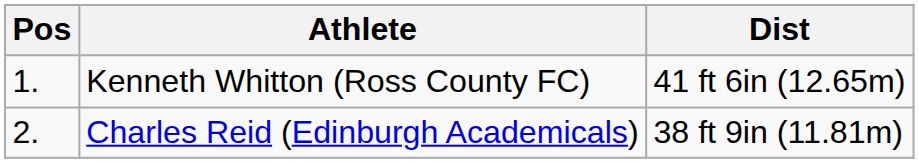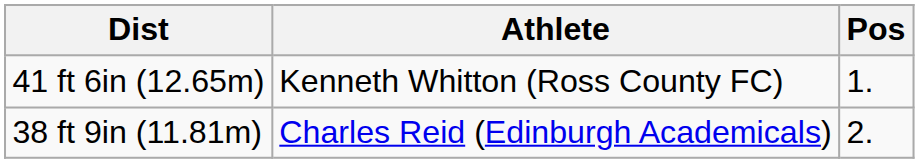columns swapped: Pos <-> Dist
